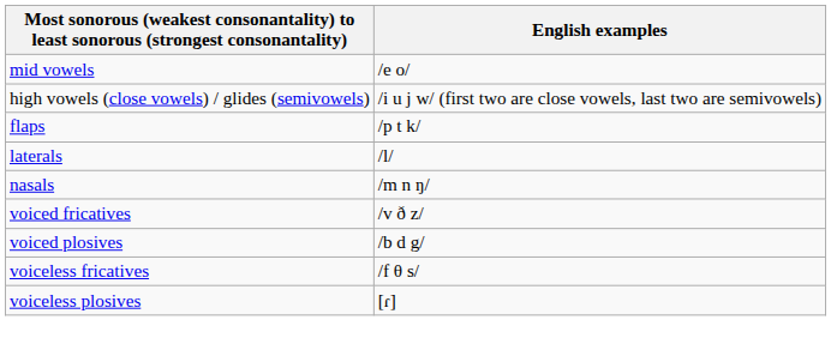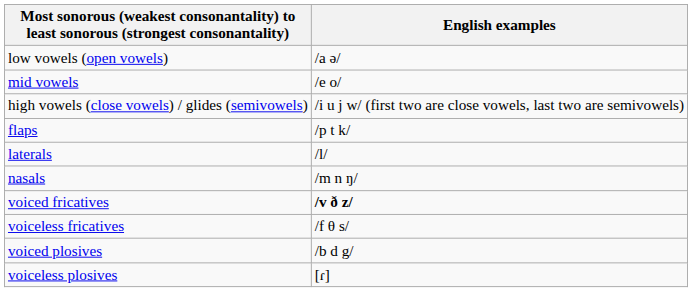+ row: low vowels (open vowels) | /a ə/
voiced fricatives | English examples: normal -> bold
rows swapped: voiceless fricatives <-> voiced plosives
